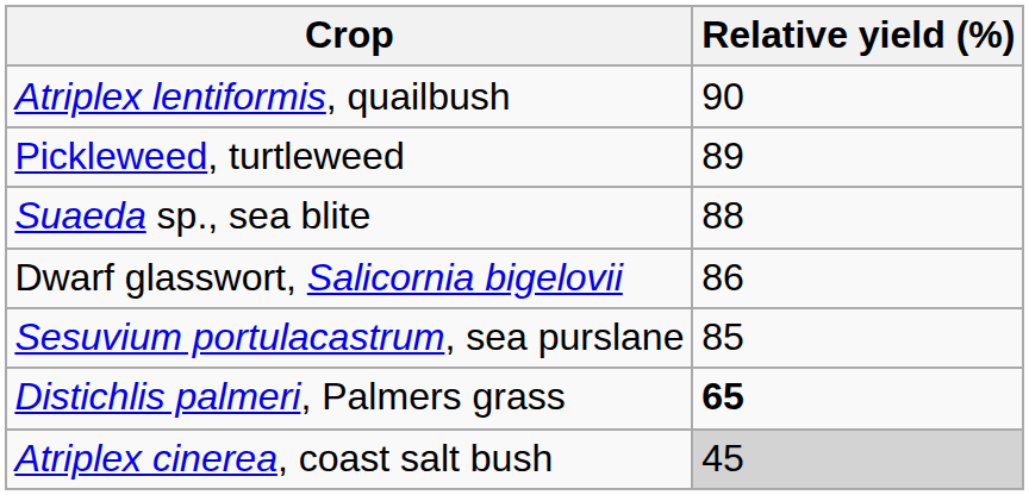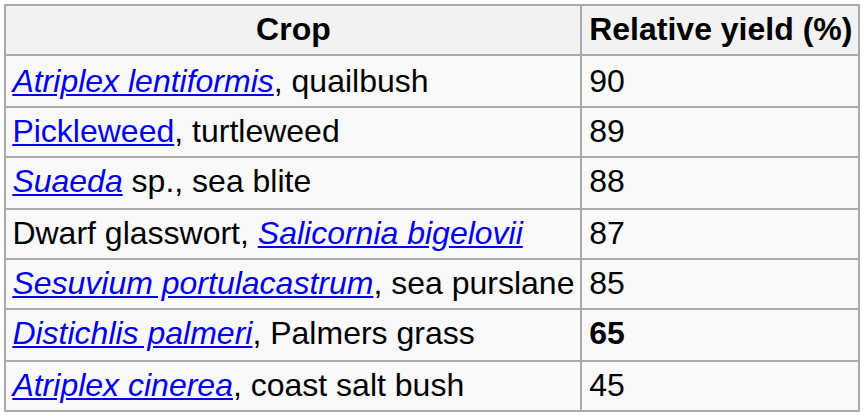Dwarf glasswort, Salicornia bigelovii | Relative yield (%): 86 -> 87
Atriplex cinerea, coast salt bush | Relative yield (%): lightgrey background -> no background
